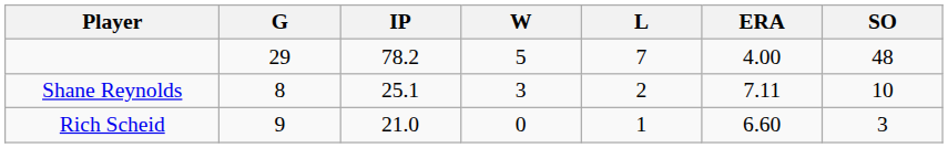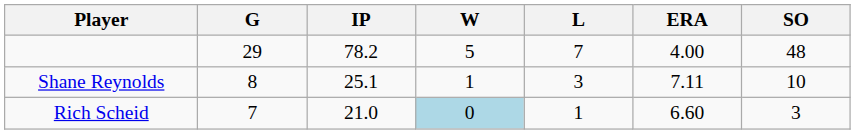Shane Reynolds | W: 3 -> 1
Shane Reynolds | L: 2 -> 3
Rich Scheid | G: 9 -> 7
Rich Scheid | W: no background -> lightblue background
